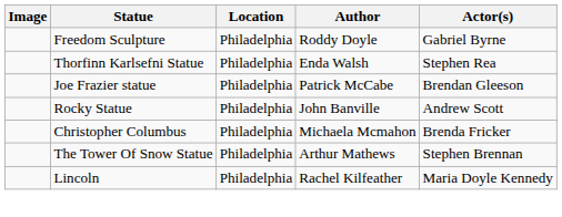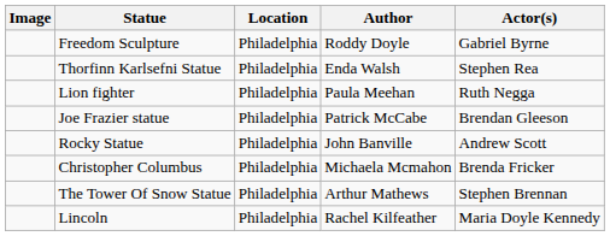+ row: Lion fighter | Philadelphia | Paula Meehan | Ruth Negga
